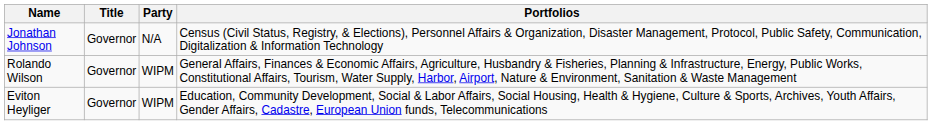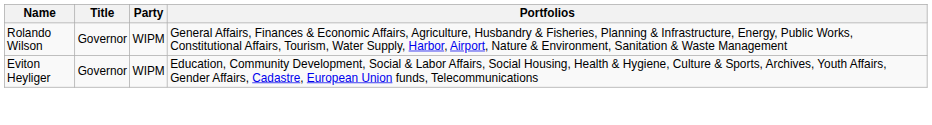- row: Jonathan Johnson | Governor | N/A | Census (Civil Status, Registry, & Elections), Personnel Affairs & Organization, Disaster Management, Protocol, Public Safety, Communication, Digitalization & Information Technology
